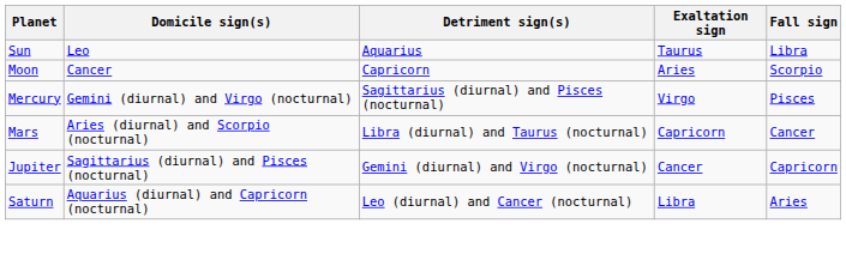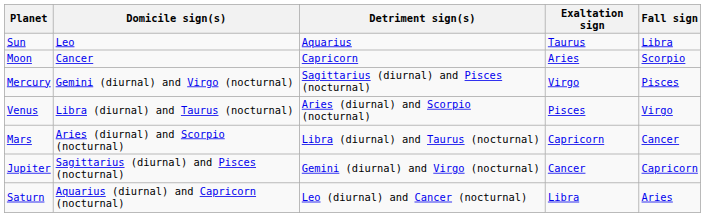+ row: Venus | Libra (diurnal) and Taurus (nocturnal) | Aries (diurnal) and Scorpio (nocturnal) | Pisces | Virgo
